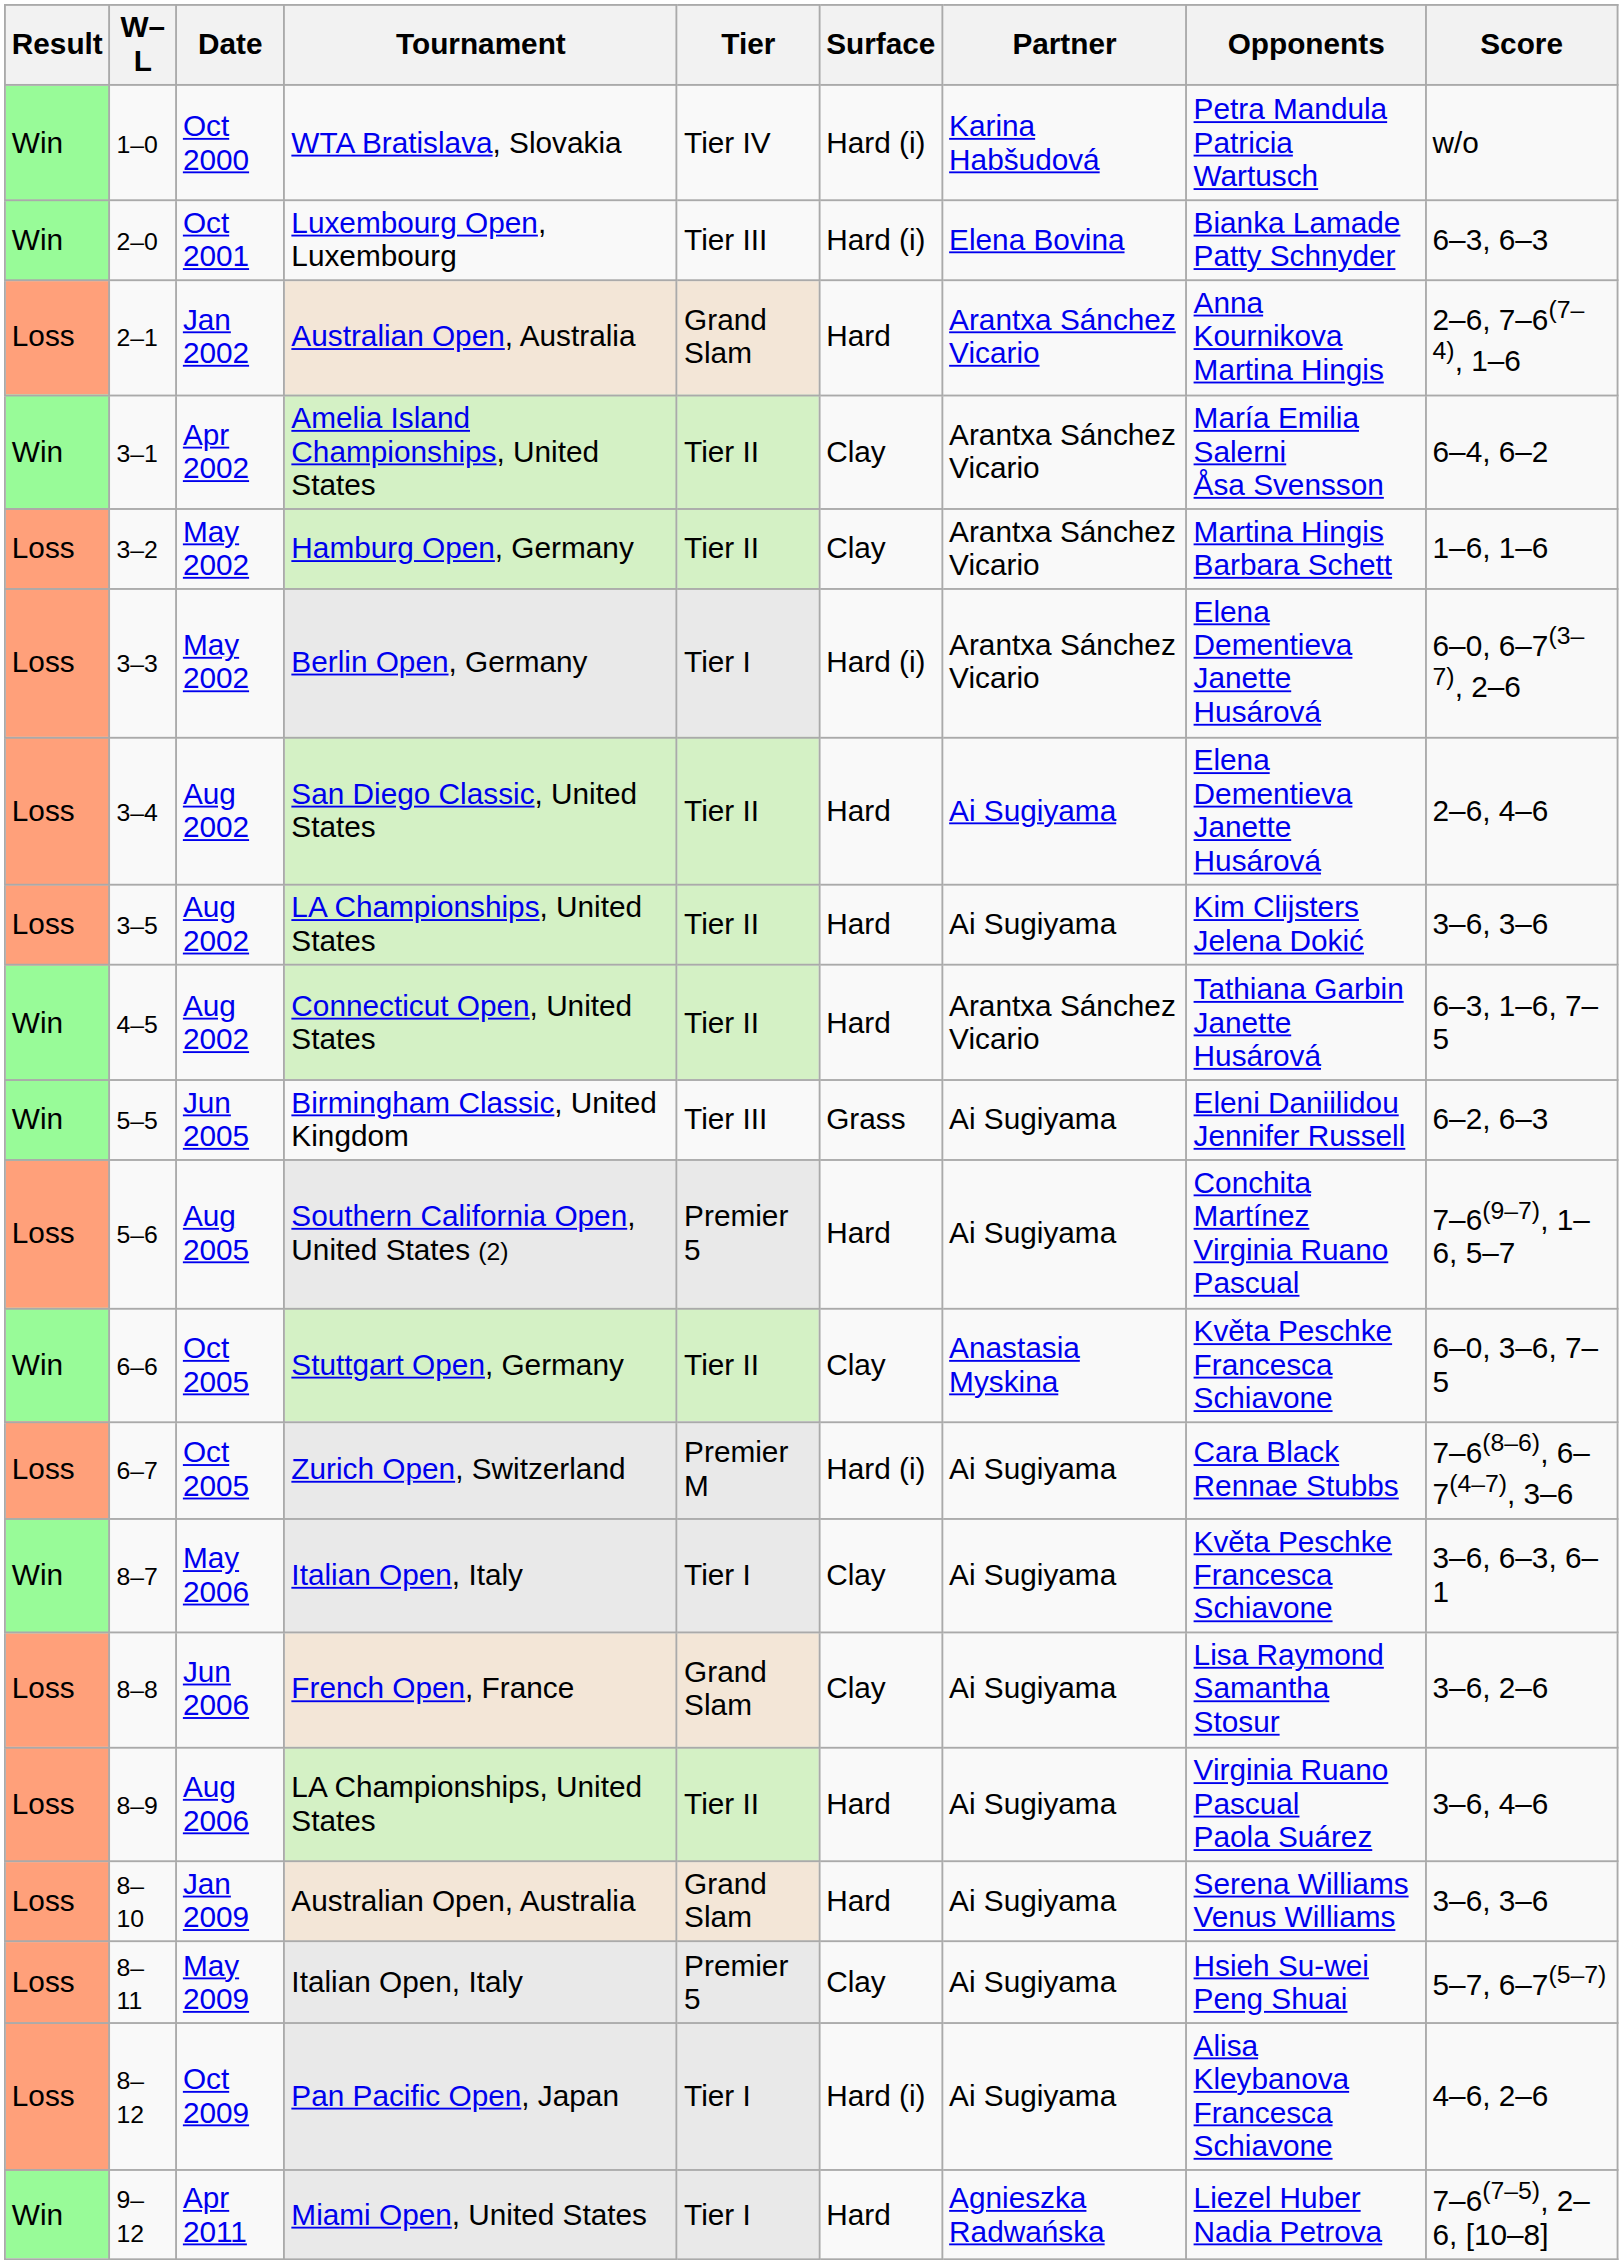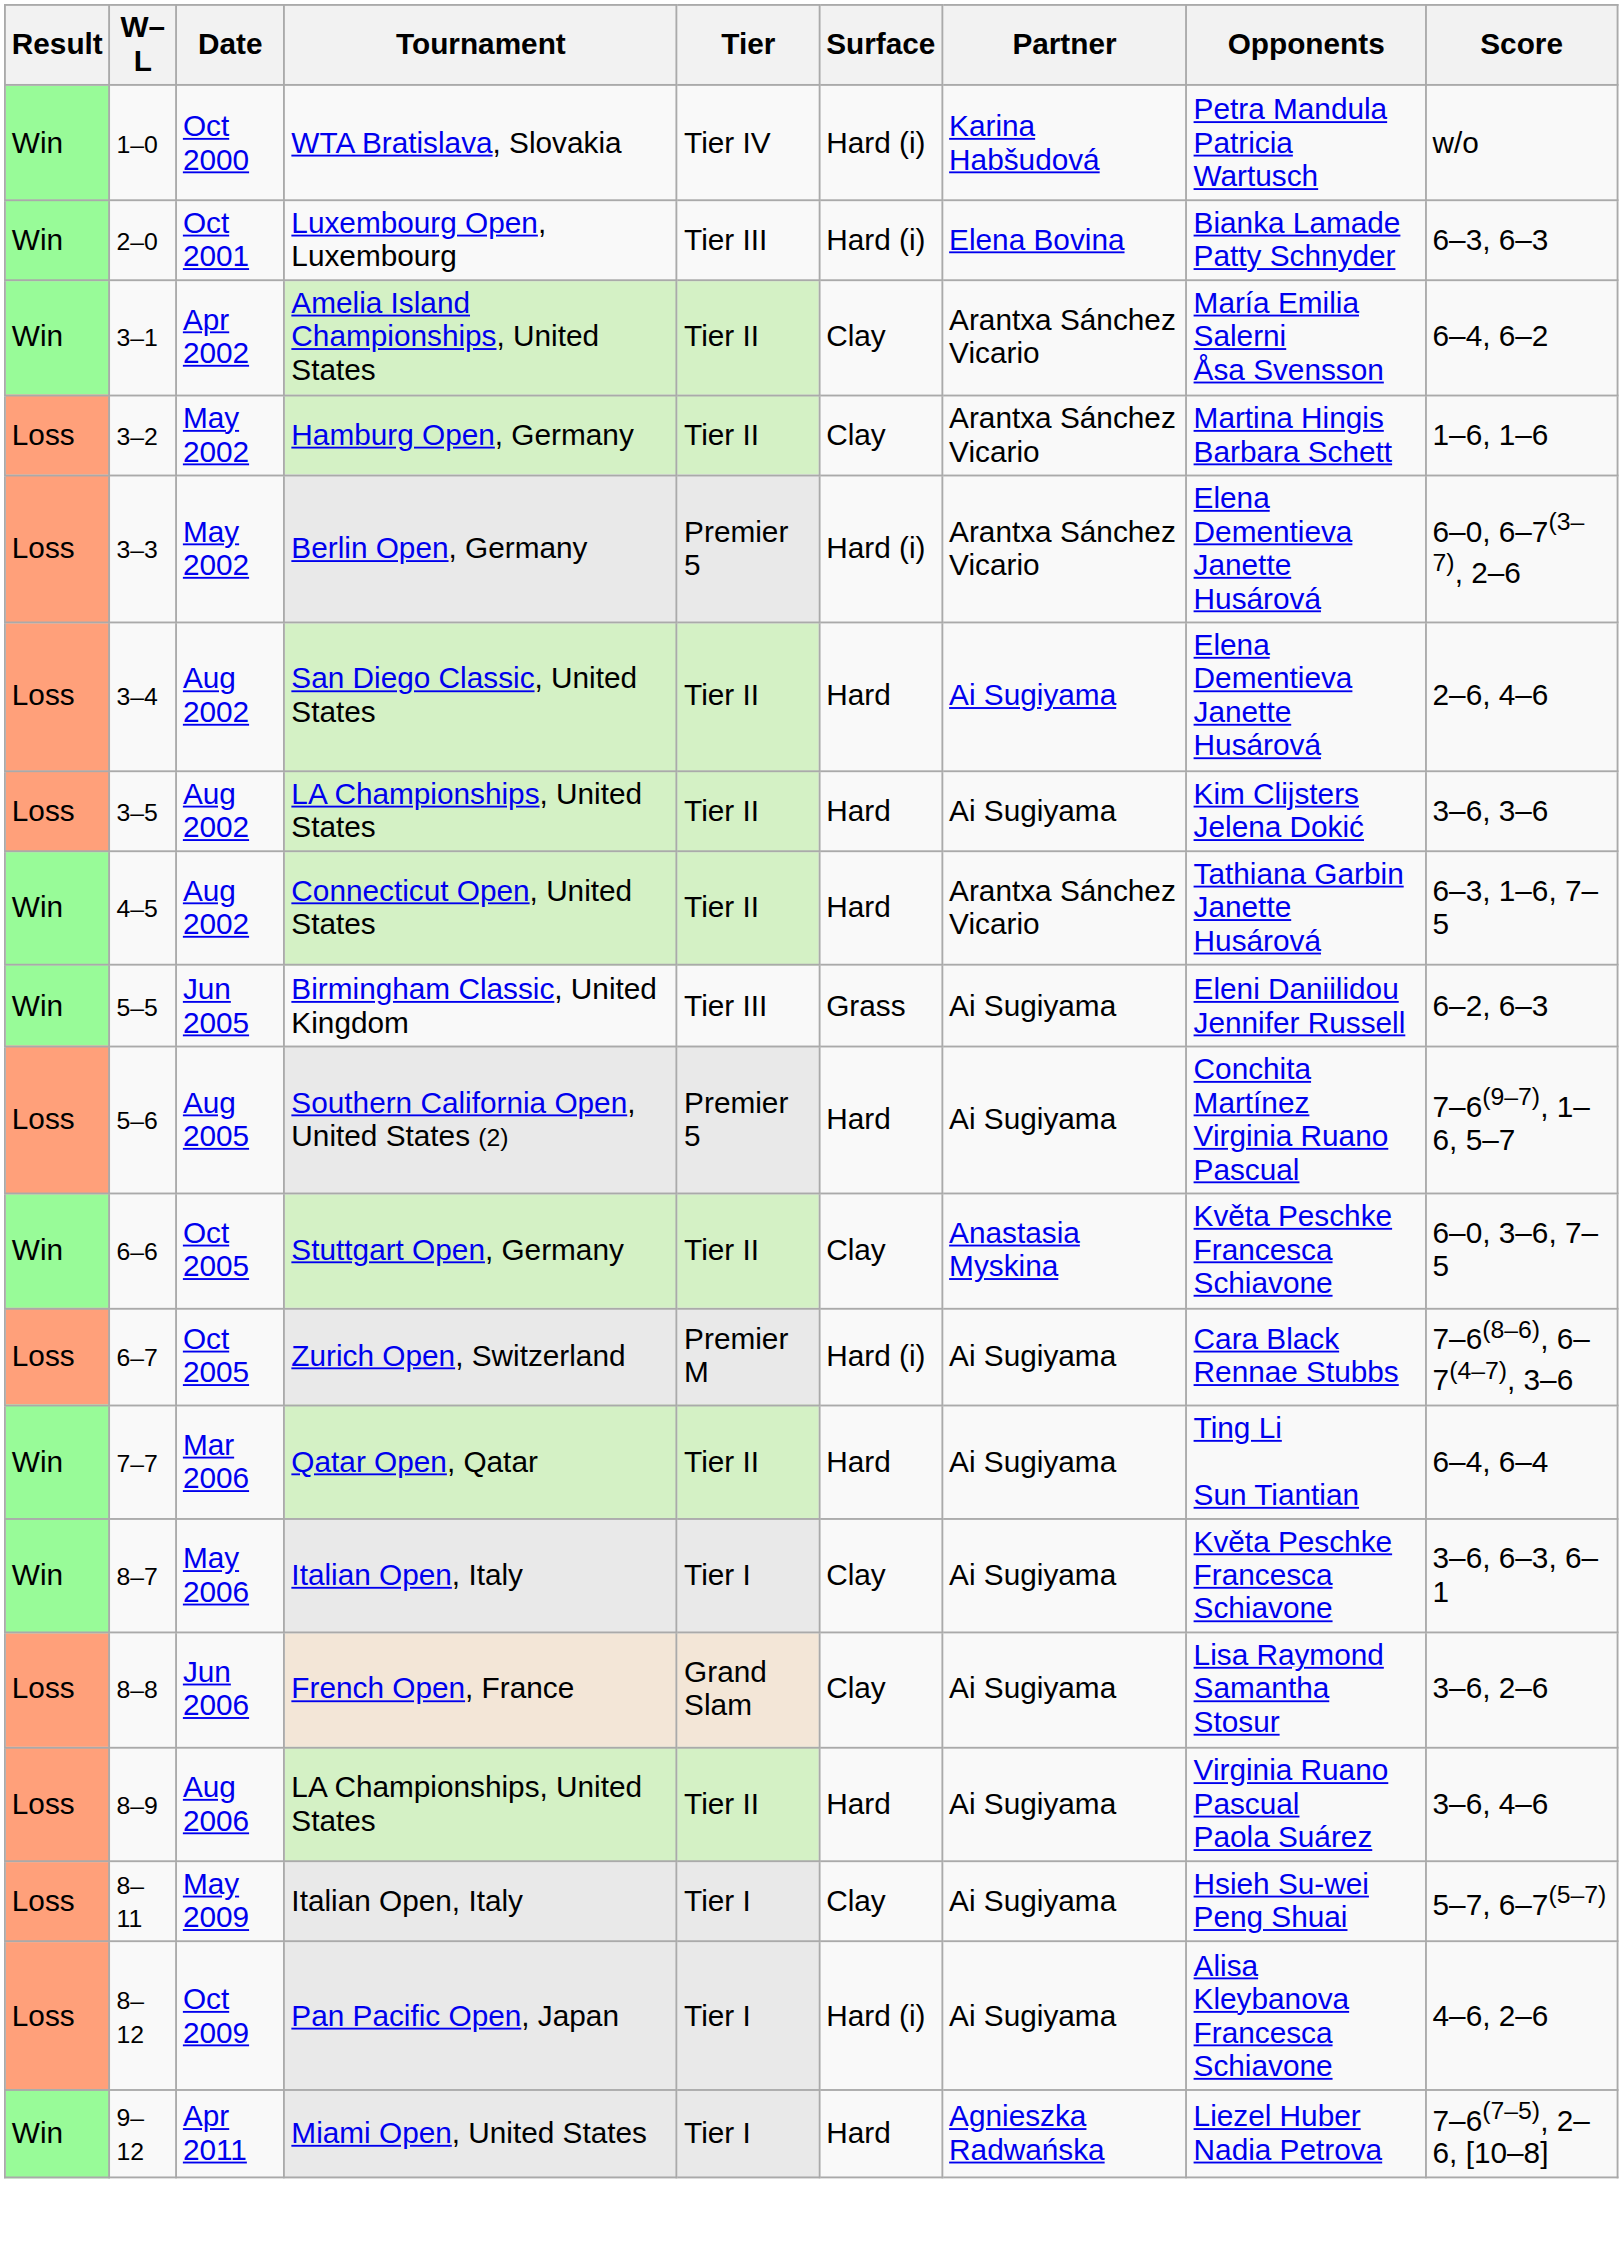- row: Loss | 2–1 | Jan 2002 | Australian Open, Australia | Grand Slam | Hard | Arantxa Sánchez Vicario | Anna Kournikova Martina Hingis | 2–6, 7–6(7–4), 1–6
3–3 | Tier: Tier I -> Premier 5
+ row: Win | 7–7 | Mar 2006 | Qatar Open, Qatar | Tier II | Hard | Ai Sugiyama | Ting Li Sun Tiantian | 6–4, 6–4
- row: Loss | 8–10 | Jan 2009 | Australian Open, Australia | Grand Slam | Hard | Ai Sugiyama | Serena Williams Venus Williams | 3–6, 3–6
8–11 | Tier: Premier 5 -> Tier I
